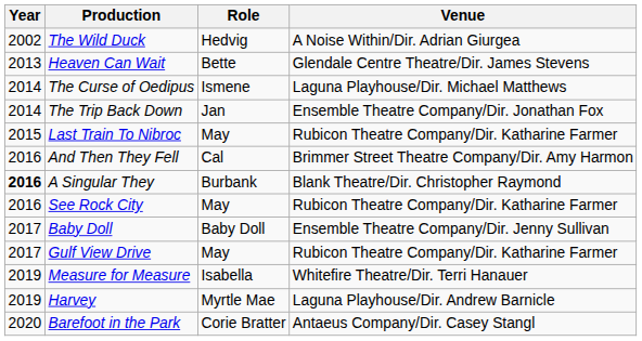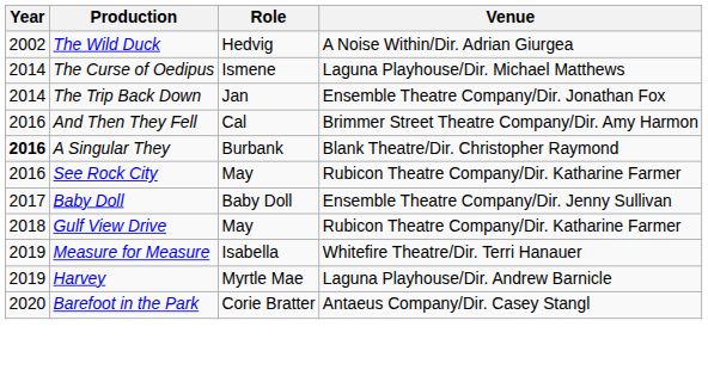- row: 2013 | Heaven Can Wait | Bette | Glendale Centre Theatre/Dir. James Stevens
- row: 2015 | Last Train To Nibroc | May | Rubicon Theatre Company/Dir. Katharine Farmer
Gulf View Drive | Year: 2017 -> 2018
